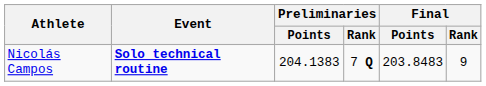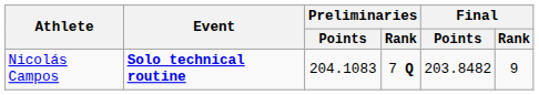Nicolás Campos | Preliminaries / Points: 204.1383 -> 204.1083
Nicolás Campos | Final / Points: 203.8483 -> 203.8482
